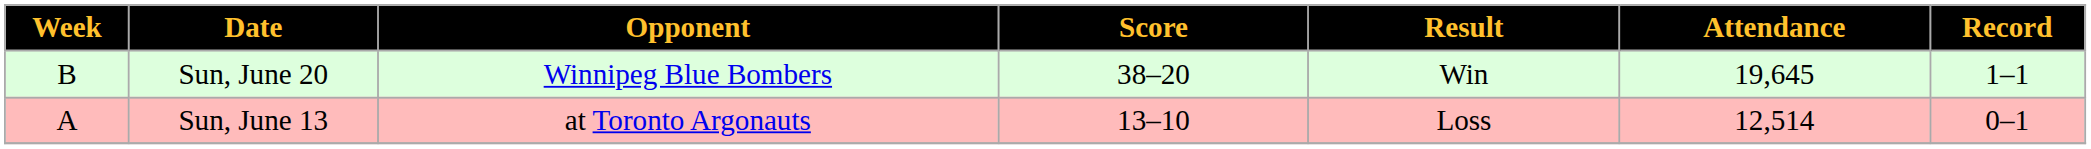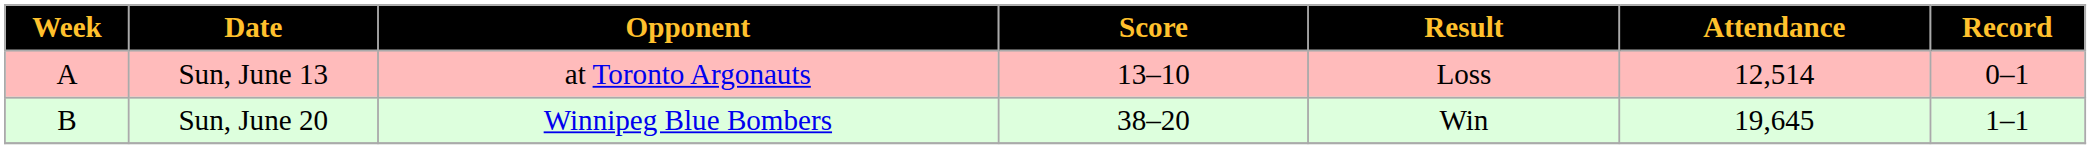rows swapped: Sun, June 13 <-> Sun, June 20
